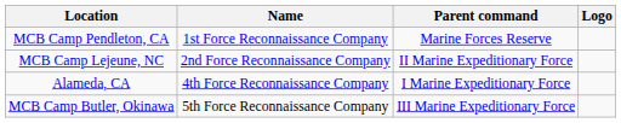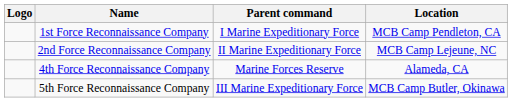columns swapped: Logo <-> Location
1st Force Reconnaissance Company | Parent command: Marine Forces Reserve -> I Marine Expeditionary Force
4th Force Reconnaissance Company | Parent command: I Marine Expeditionary Force -> Marine Forces Reserve
